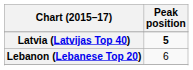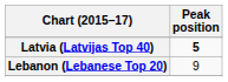Lebanon (Lebanese Top 20) | Peak position: 6 -> 9
